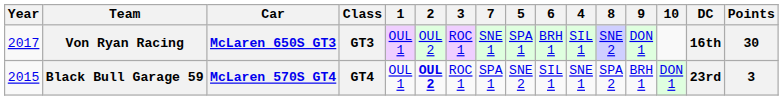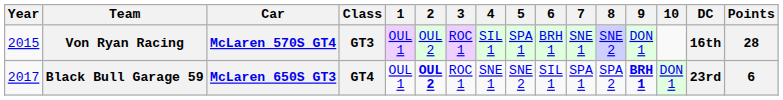columns swapped: 4 <-> 7
Von Ryan Racing | Year: 2017 -> 2015
Von Ryan Racing | Car: McLaren 650S GT3 -> McLaren 570S GT4
Von Ryan Racing | Points: 30 -> 28
Black Bull Garage 59 | Year: 2015 -> 2017
Black Bull Garage 59 | Car: McLaren 570S GT4 -> McLaren 650S GT3
Black Bull Garage 59 | 9: normal -> bold
Black Bull Garage 59 | Points: 3 -> 6
